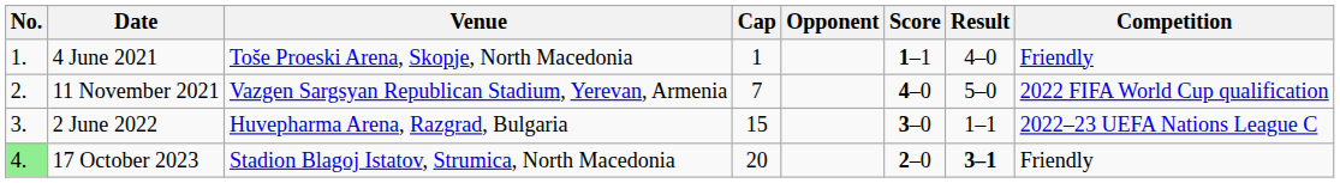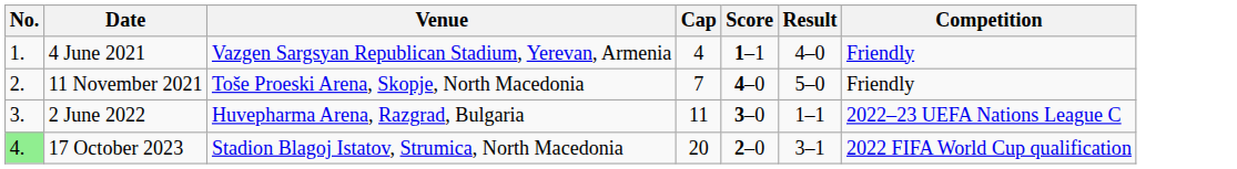- column: Opponent
4 June 2021 | Venue: Toše Proeski Arena, Skopje, North Macedonia -> Vazgen Sargsyan Republican Stadium, Yerevan, Armenia
4 June 2021 | Cap: 1 -> 4
11 November 2021 | Venue: Vazgen Sargsyan Republican Stadium, Yerevan, Armenia -> Toše Proeski Arena, Skopje, North Macedonia
11 November 2021 | Competition: 2022 FIFA World Cup qualification -> Friendly
2 June 2022 | Cap: 15 -> 11
17 October 2023 | Result: bold -> normal
17 October 2023 | Competition: Friendly -> 2022 FIFA World Cup qualification
